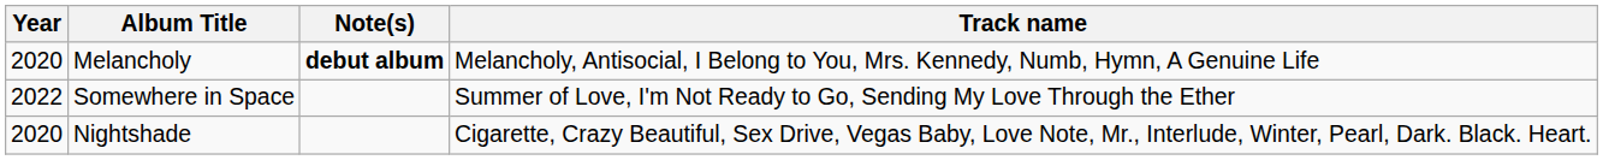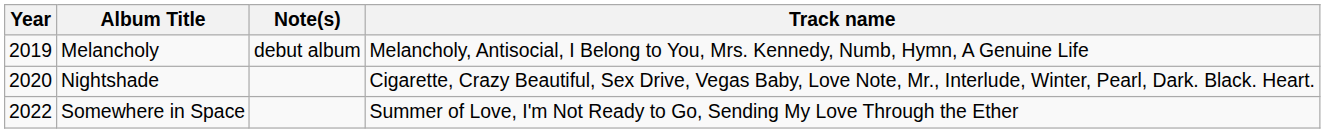Melancholy | Year: 2020 -> 2019
Melancholy | Note(s): bold -> normal
rows swapped: Nightshade <-> Somewhere in Space
